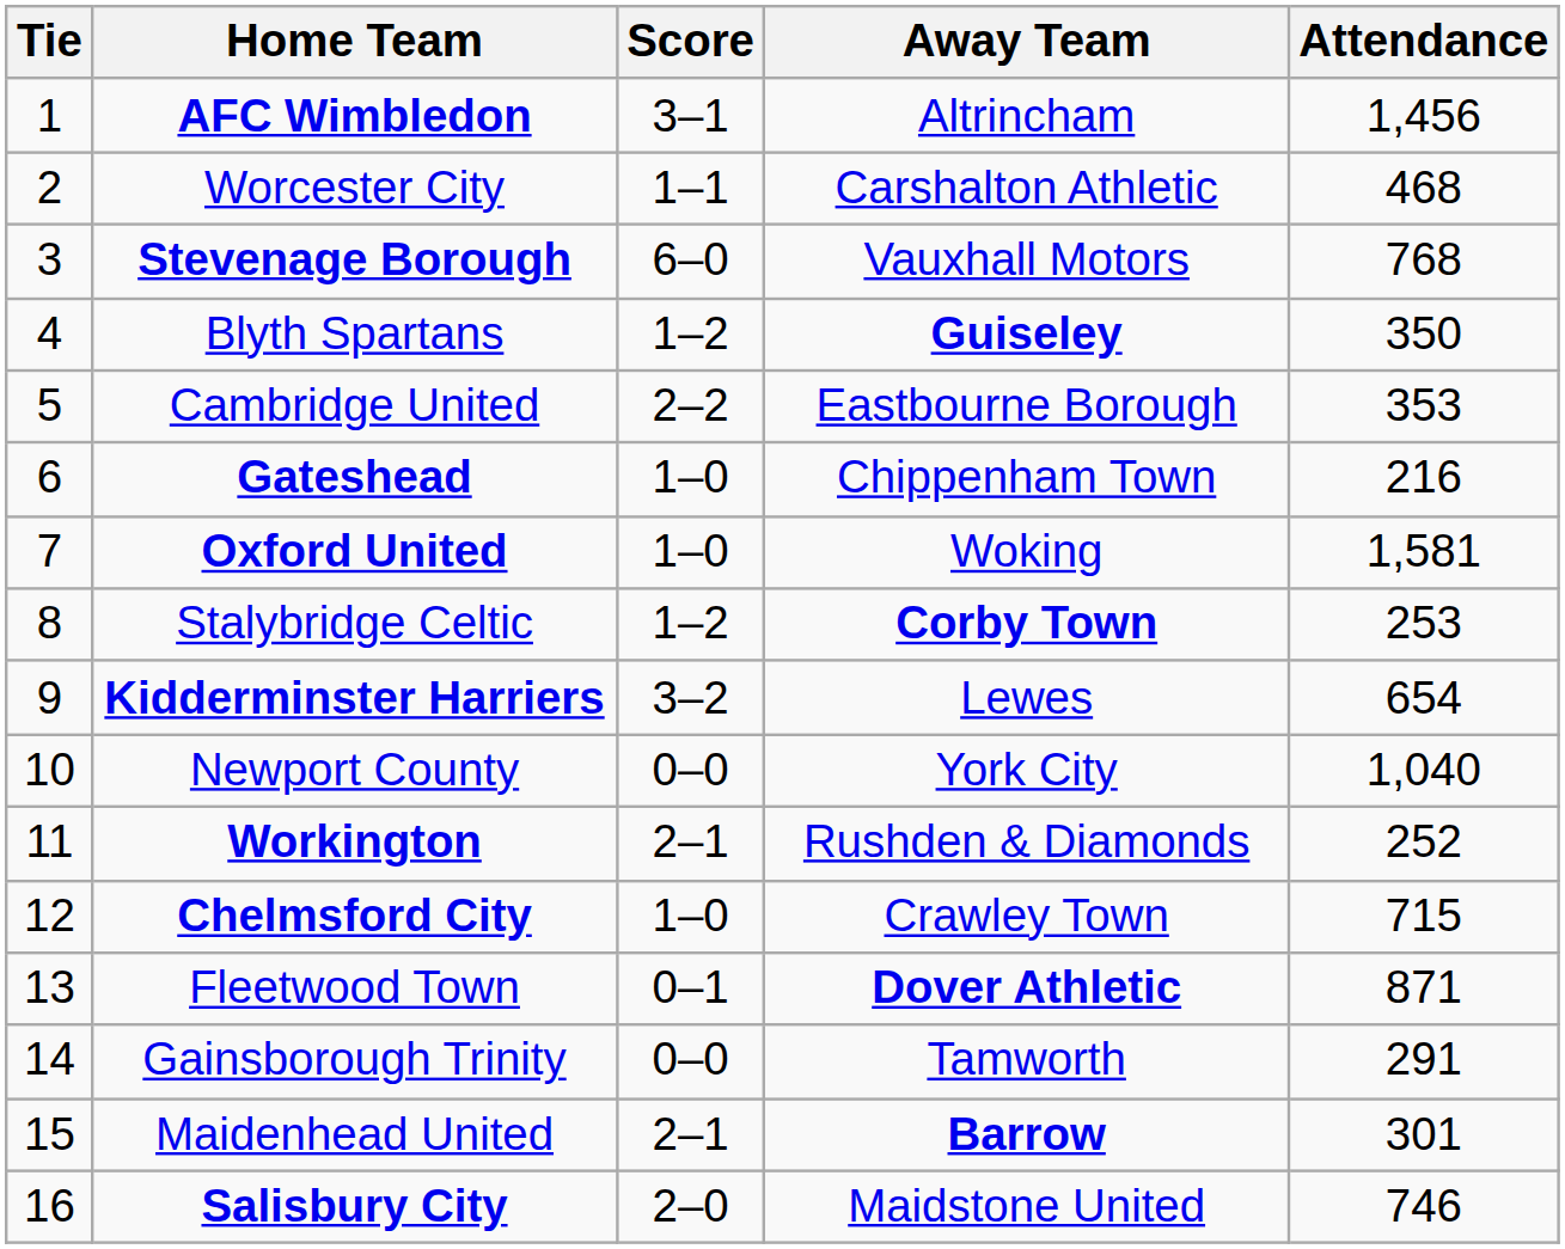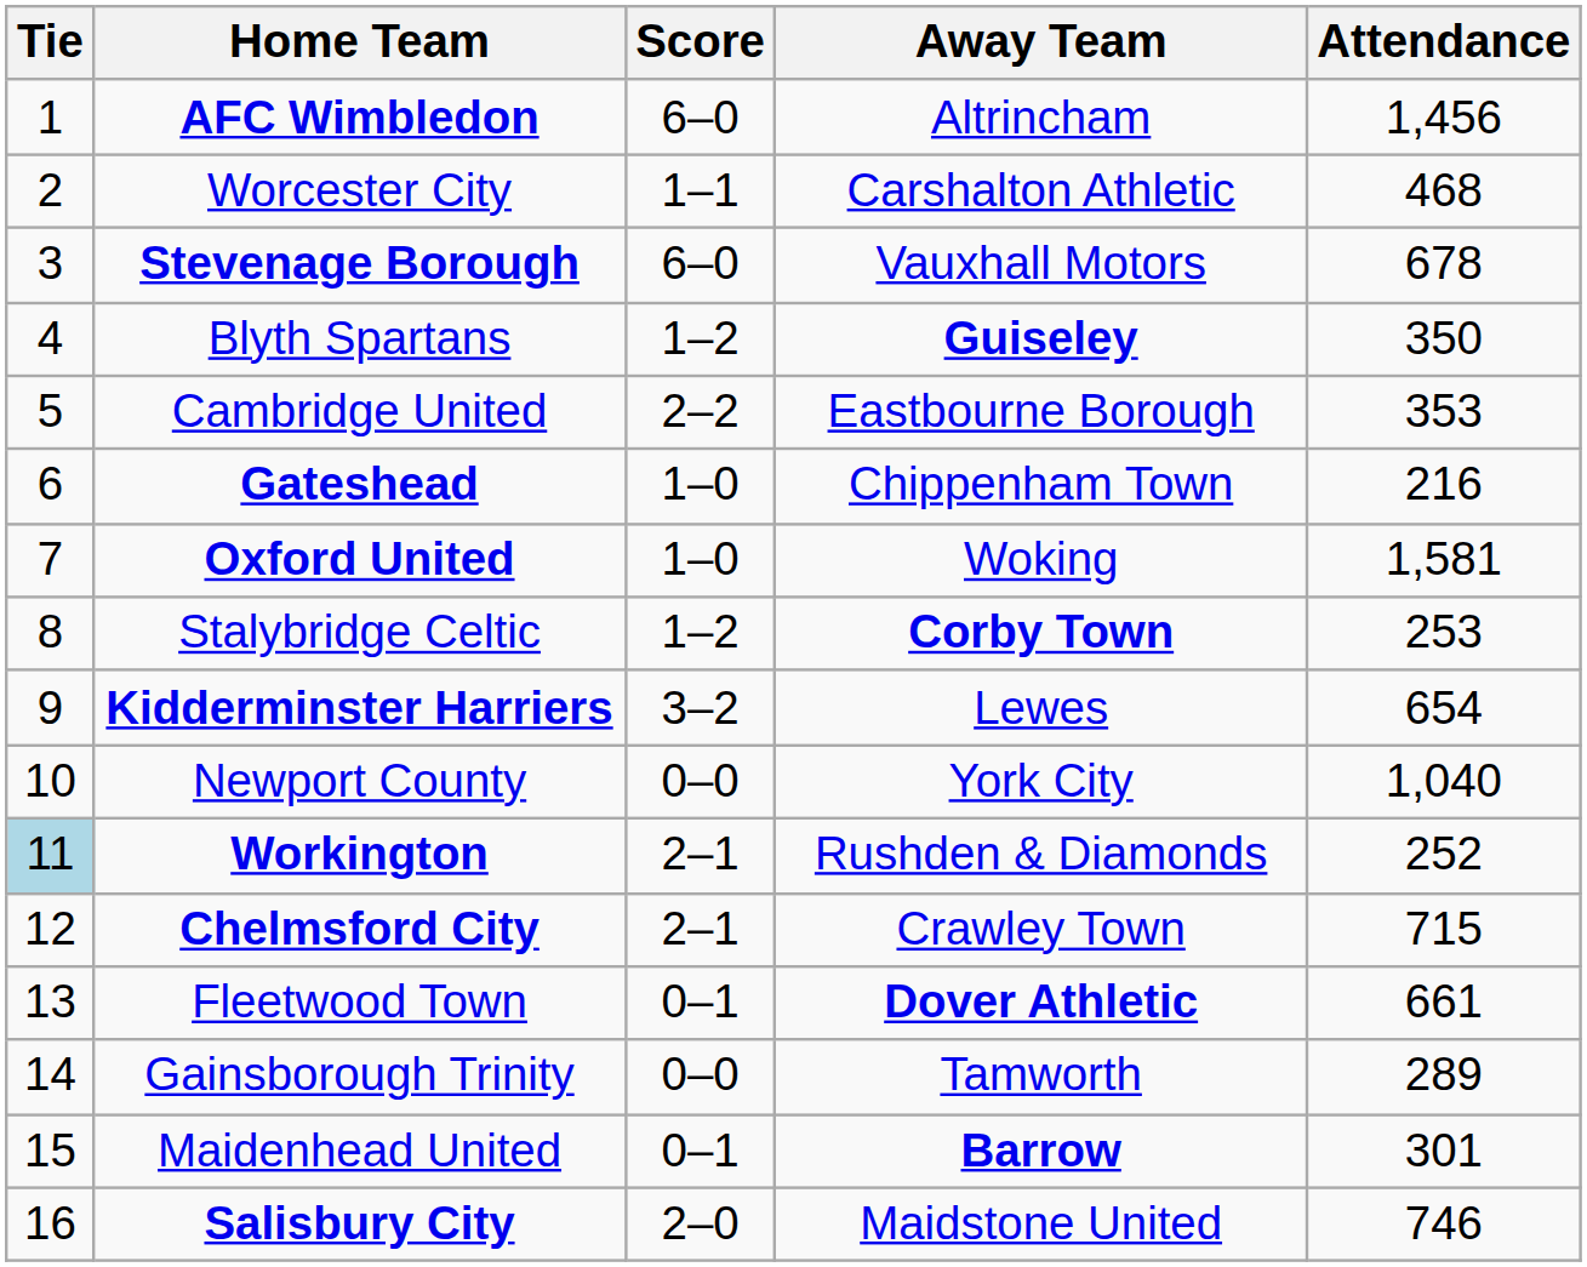AFC Wimbledon | Score: 3–1 -> 6–0
Stevenage Borough | Attendance: 768 -> 678
Workington | Tie: no background -> lightblue background
Chelmsford City | Score: 1–0 -> 2–1
Fleetwood Town | Attendance: 871 -> 661
Gainsborough Trinity | Attendance: 291 -> 289
Maidenhead United | Score: 2–1 -> 0–1
